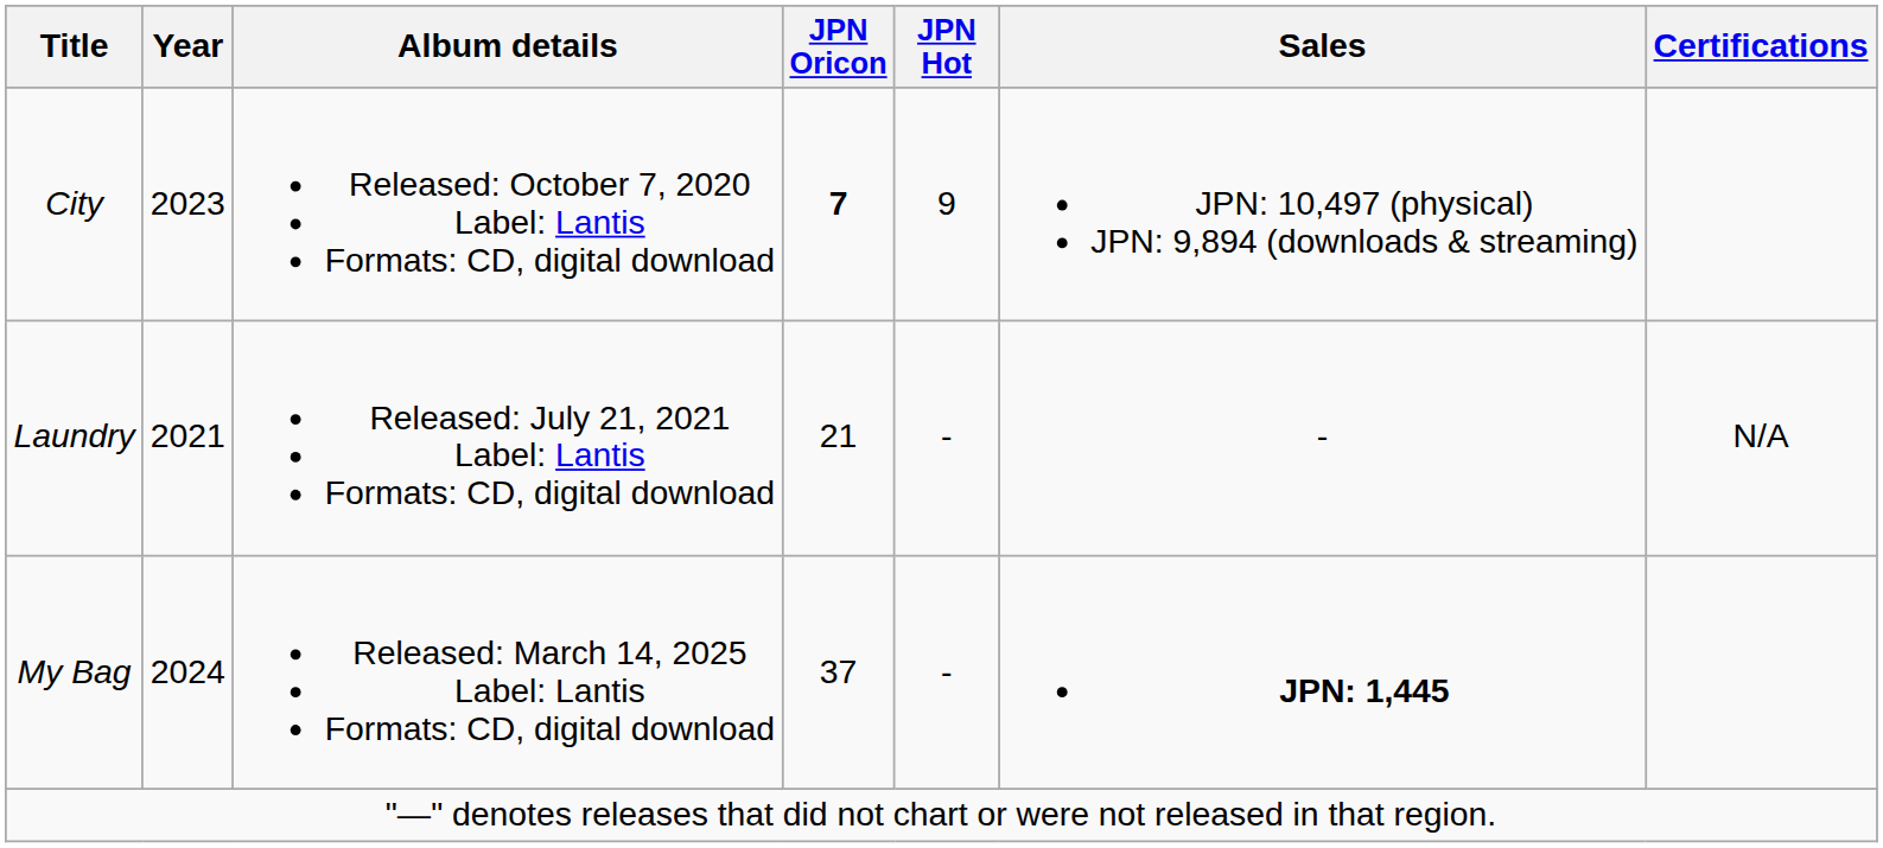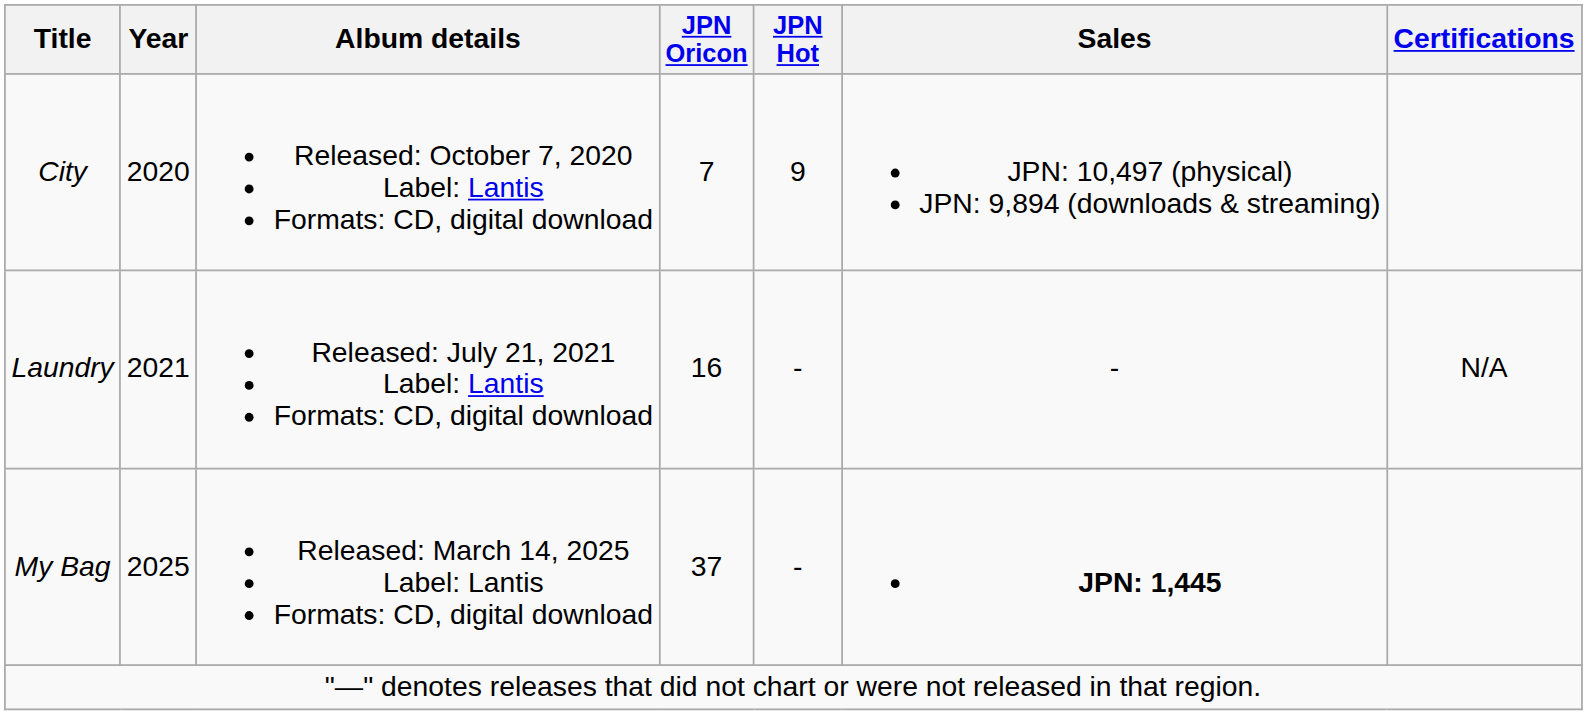City | Year: 2023 -> 2020
City | JPN Oricon: bold -> normal
Laundry | JPN Oricon: 21 -> 16
My Bag | Year: 2024 -> 2025
